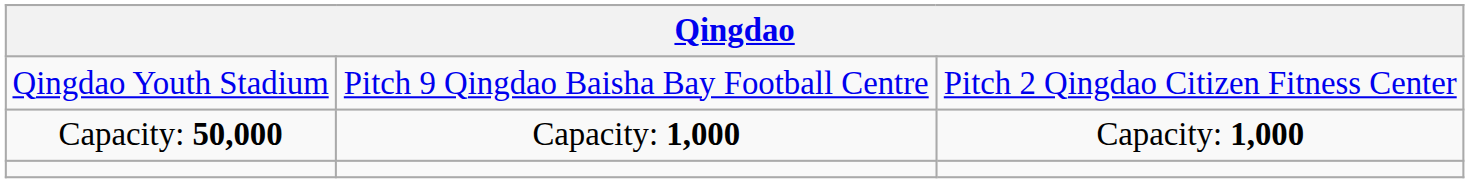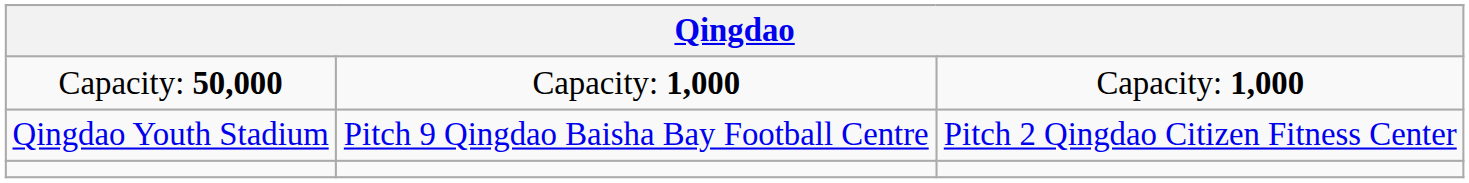rows swapped: Qingdao Youth Stadium <-> Capacity: 50,000
